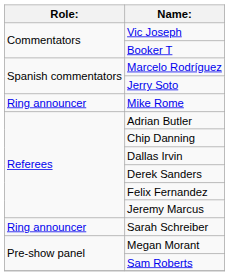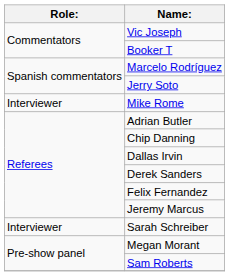Mike Rome | Role:: Ring announcer -> Interviewer
Sarah Schreiber | Role:: Ring announcer -> Interviewer
